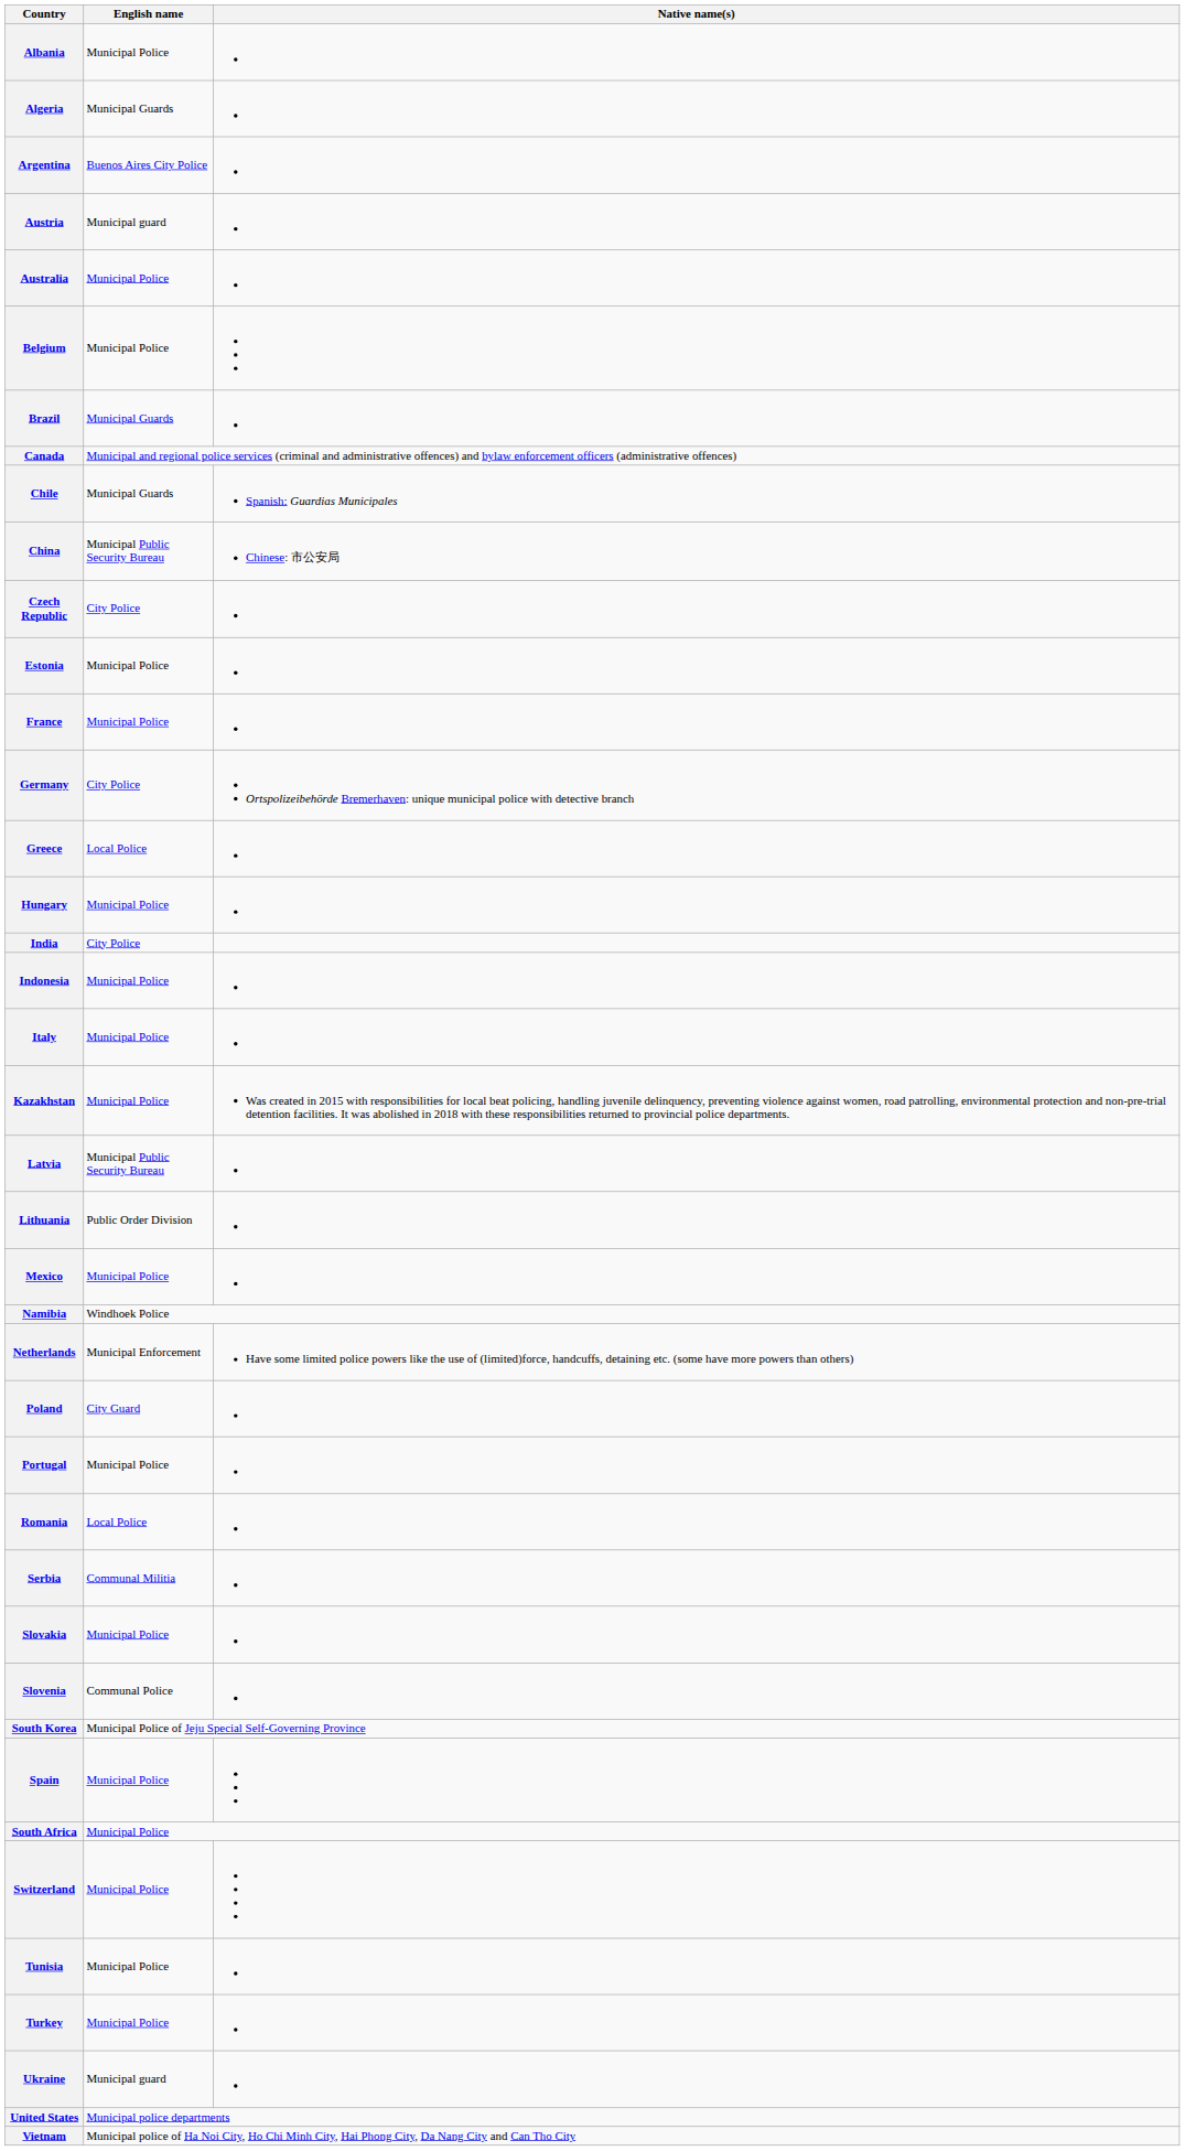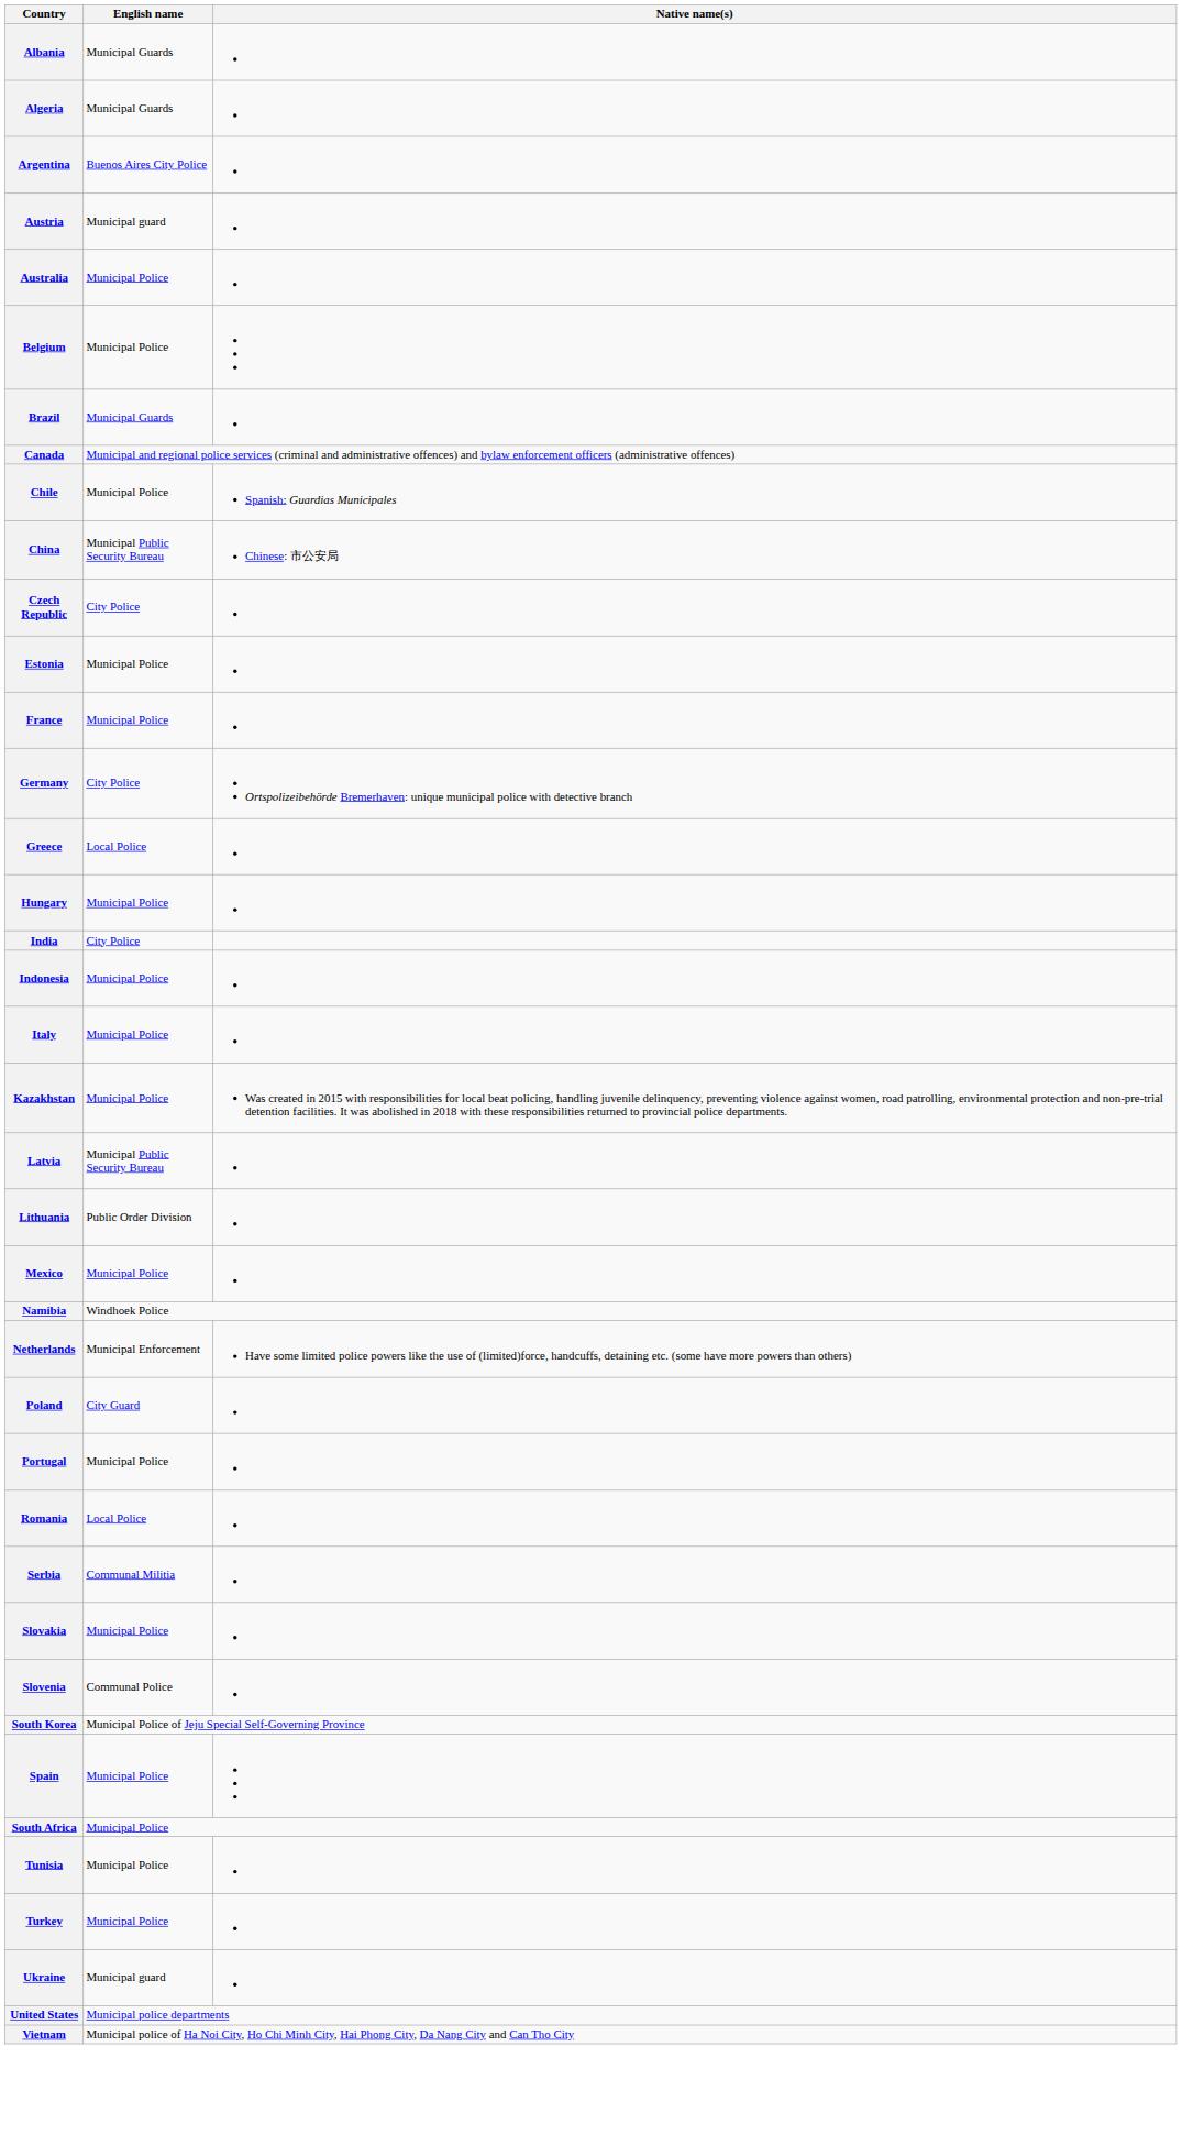Albania | English name: Municipal Police -> Municipal Guards
Chile | English name: Municipal Guards -> Municipal Police
- row: Switzerland | Municipal Police
